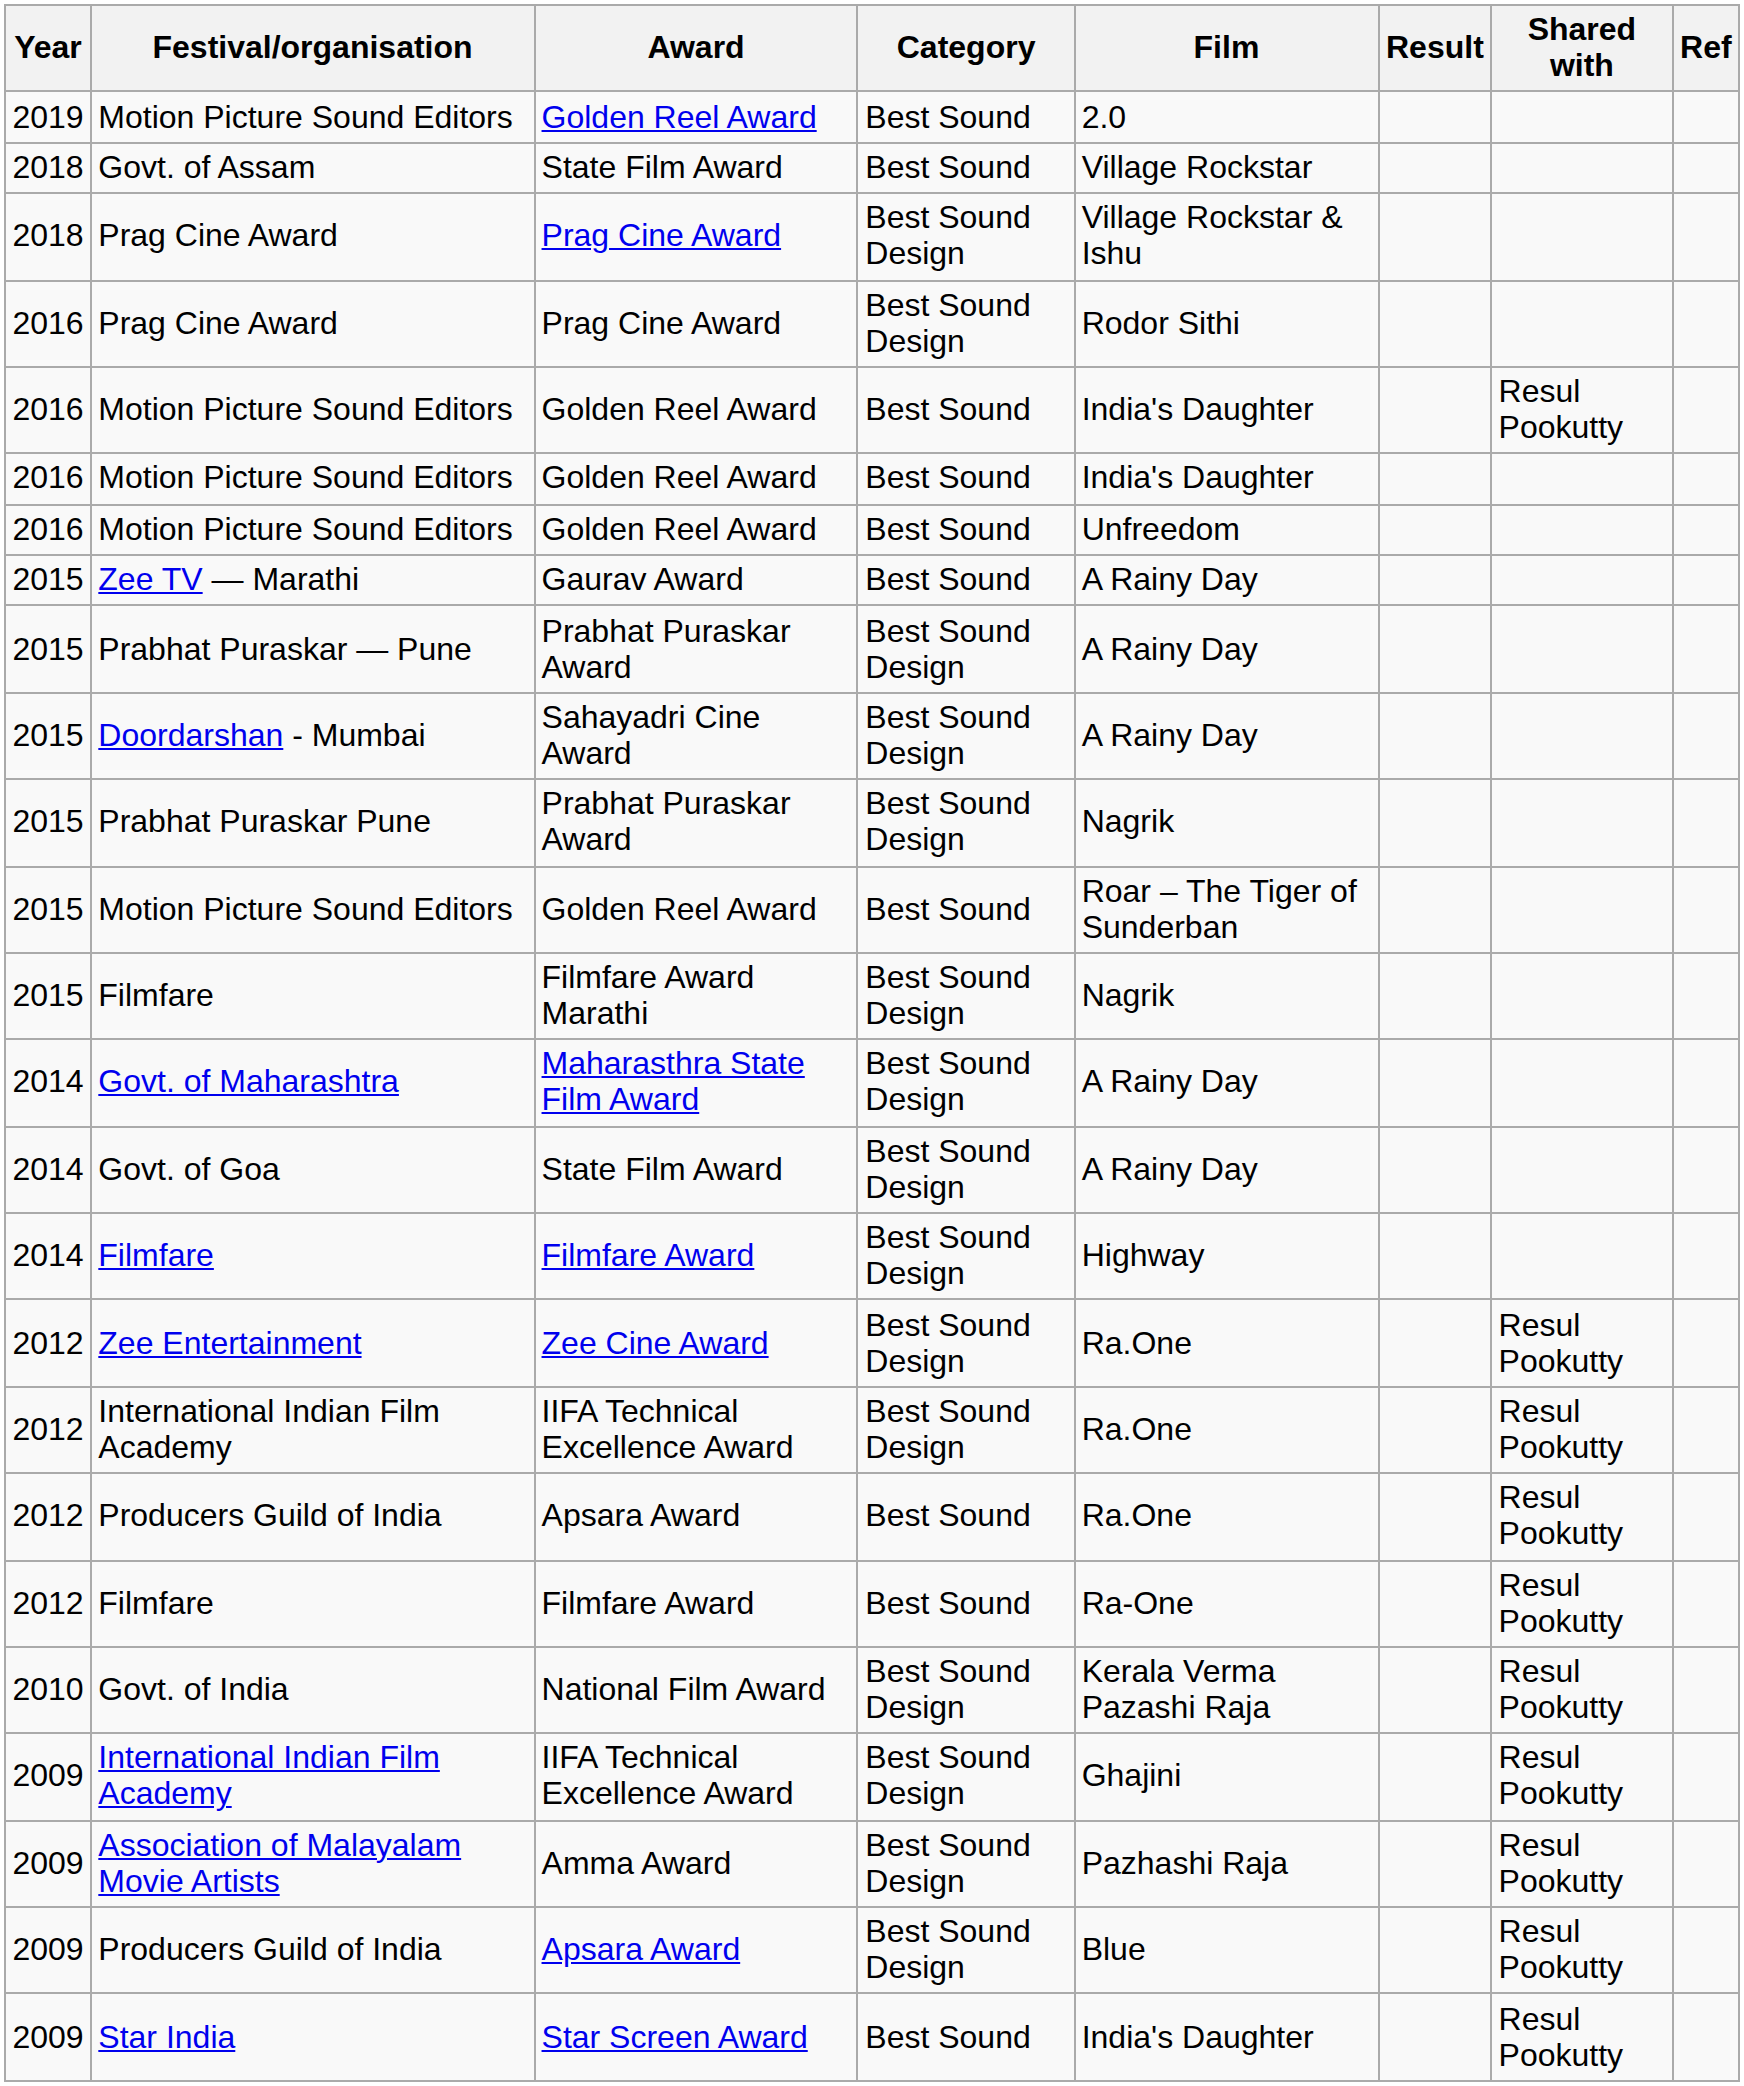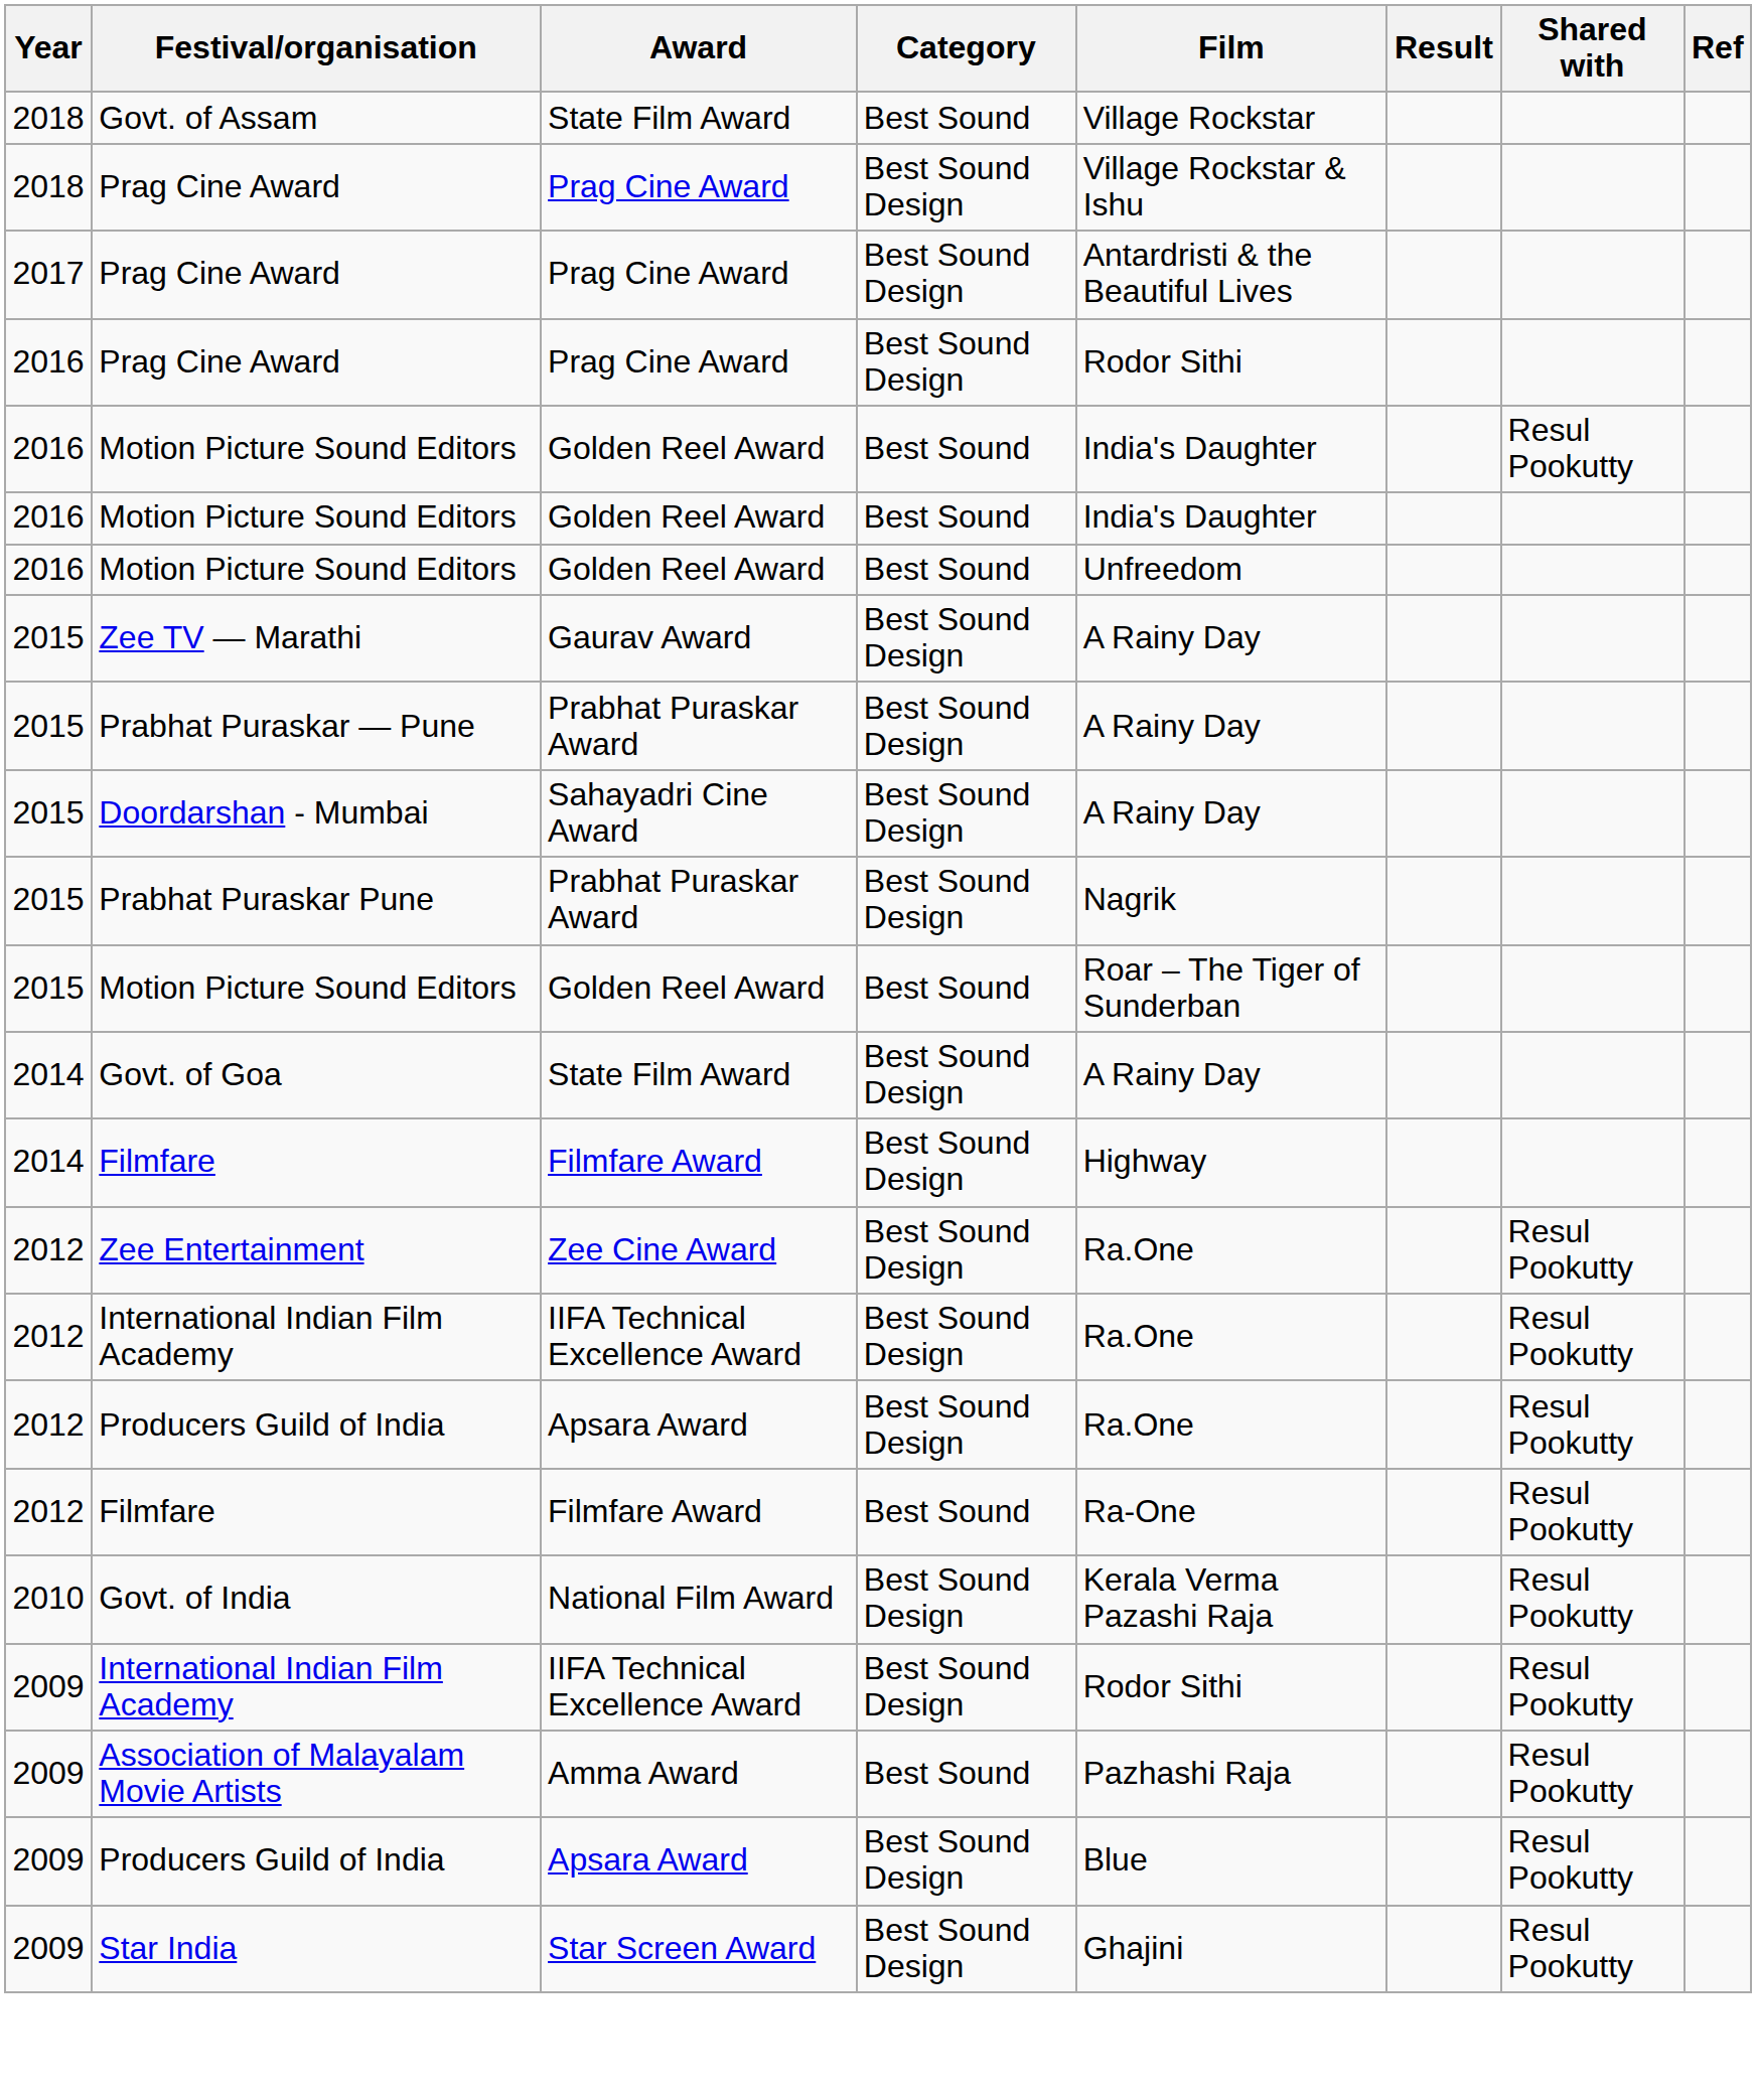- row: 2019 | Motion Picture Sound Editors | Golden Reel Award | Best Sound | 2.0
+ row: 2017 | Prag Cine Award | Prag Cine Award | Best Sound Design | Antardristi & the Beautiful Lives
Zee TV — Marathi | Category: Best Sound -> Best Sound Design
- row: 2015 | Filmfare | Filmfare Award Marathi | Best Sound Design | Nagrik
- row: 2014 | Govt. of Maharashtra | Maharasthra State Film Award | Best Sound Design | A Rainy Day
2012 / Producers Guild of India | Category: Best Sound -> Best Sound Design
2009 / International Indian Film Academy | Film: Ghajini -> Rodor Sithi
Association of Malayalam Movie Artists | Category: Best Sound Design -> Best Sound
Star India | Category: Best Sound -> Best Sound Design
Star India | Film: India's Daughter -> Ghajini
